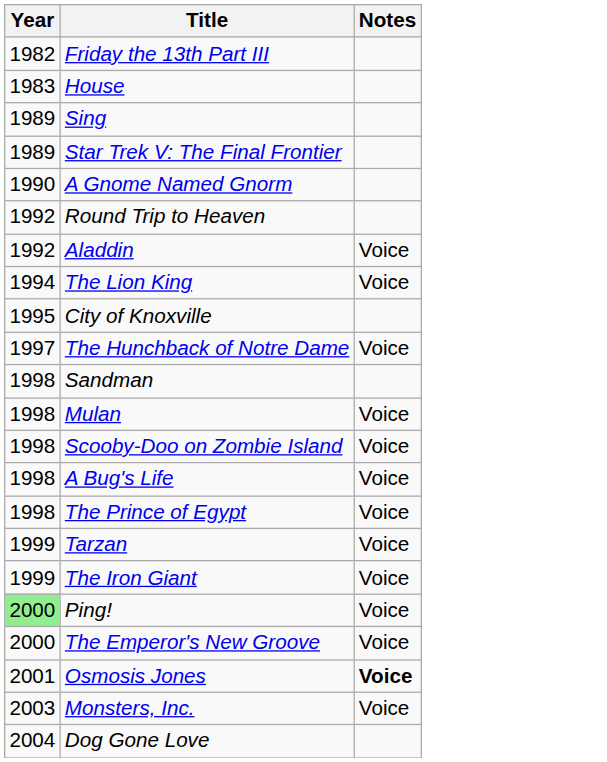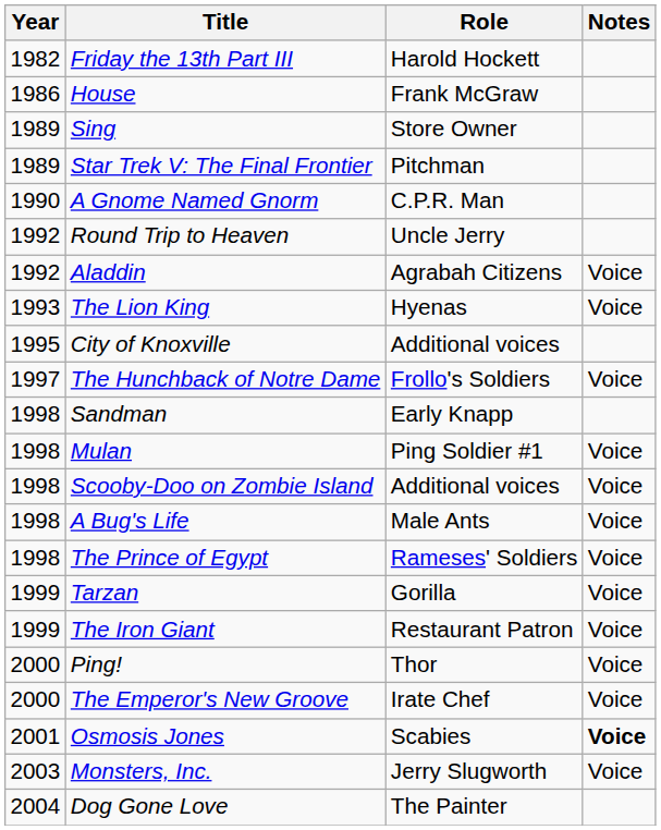+ column: Role | Harold Hockett | Frank McGraw | Store Owner | Pitchman | C.P.R. Man | Uncle Jerry | Agrabah Citizens | Hyenas | Additional voices | Frollo's Soldiers | Early Knapp | Ping Soldier #1 | Additional voices | Male Ants | Rameses' Soldiers | Gorilla | Restaurant Patron | Thor | Irate Chef | Scabies | Jerry Slugworth | The Painter
House | Year: 1983 -> 1986
The Lion King | Year: 1994 -> 1993
Ping! | Year: lightgreen background -> no background
